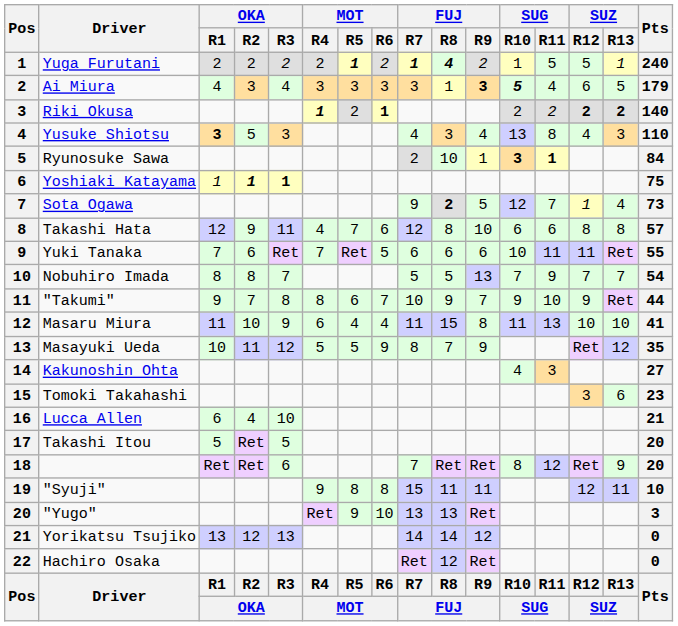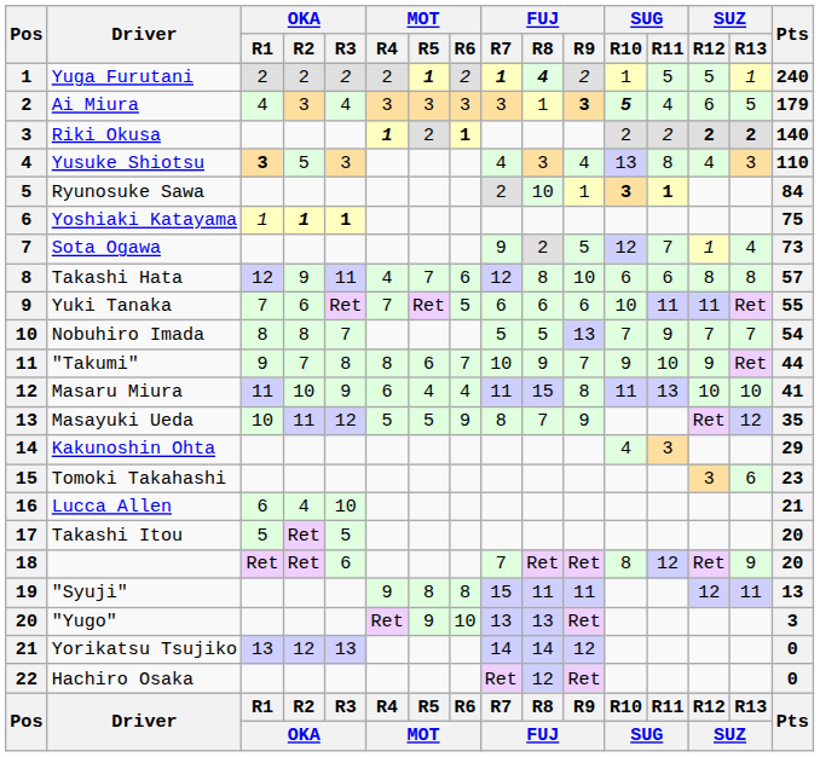Sota Ogawa | FUJ / R8: bold -> normal
Kakunoshin Ohta | Pts: 27 -> 29
"Syuji" | Pts: 10 -> 13
